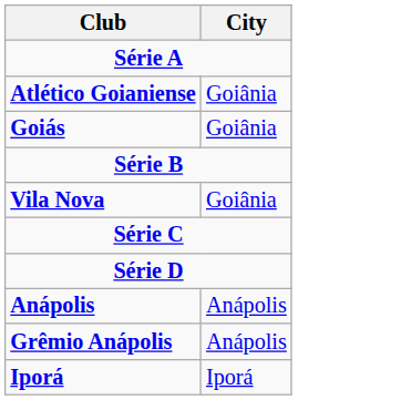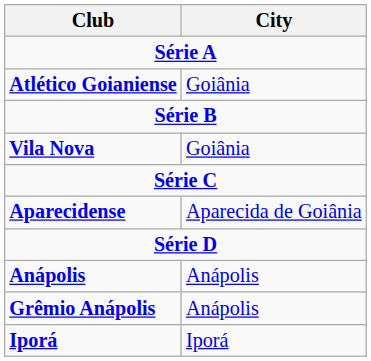- row: Goiás | Goiânia
+ row: Aparecidense | Aparecida de Goiânia
